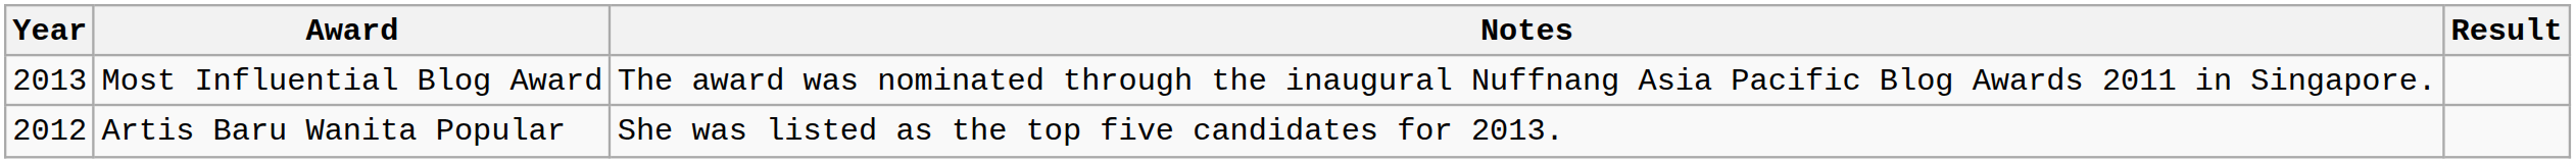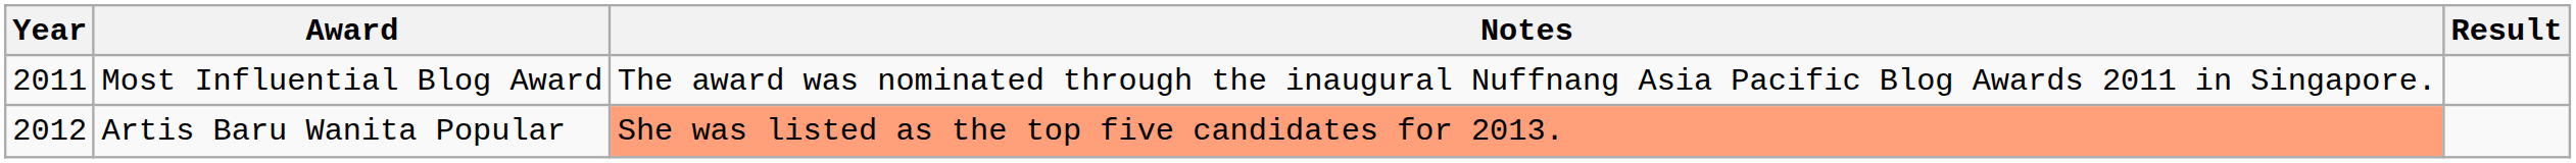Most Influential Blog Award | Year: 2013 -> 2011
Artis Baru Wanita Popular | Notes: no background -> lightsalmon background
